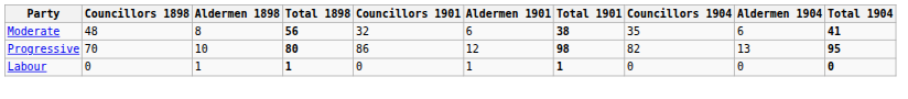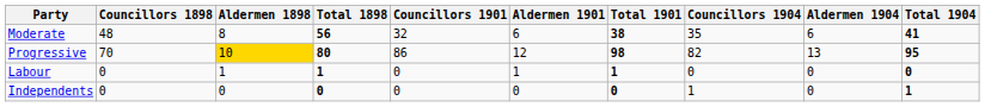Progressive | Aldermen 1898: no background -> gold background
+ row: Independents | 0 | 0 | 0 | 0 | 0 | 0 | 1 | 0 | 1
